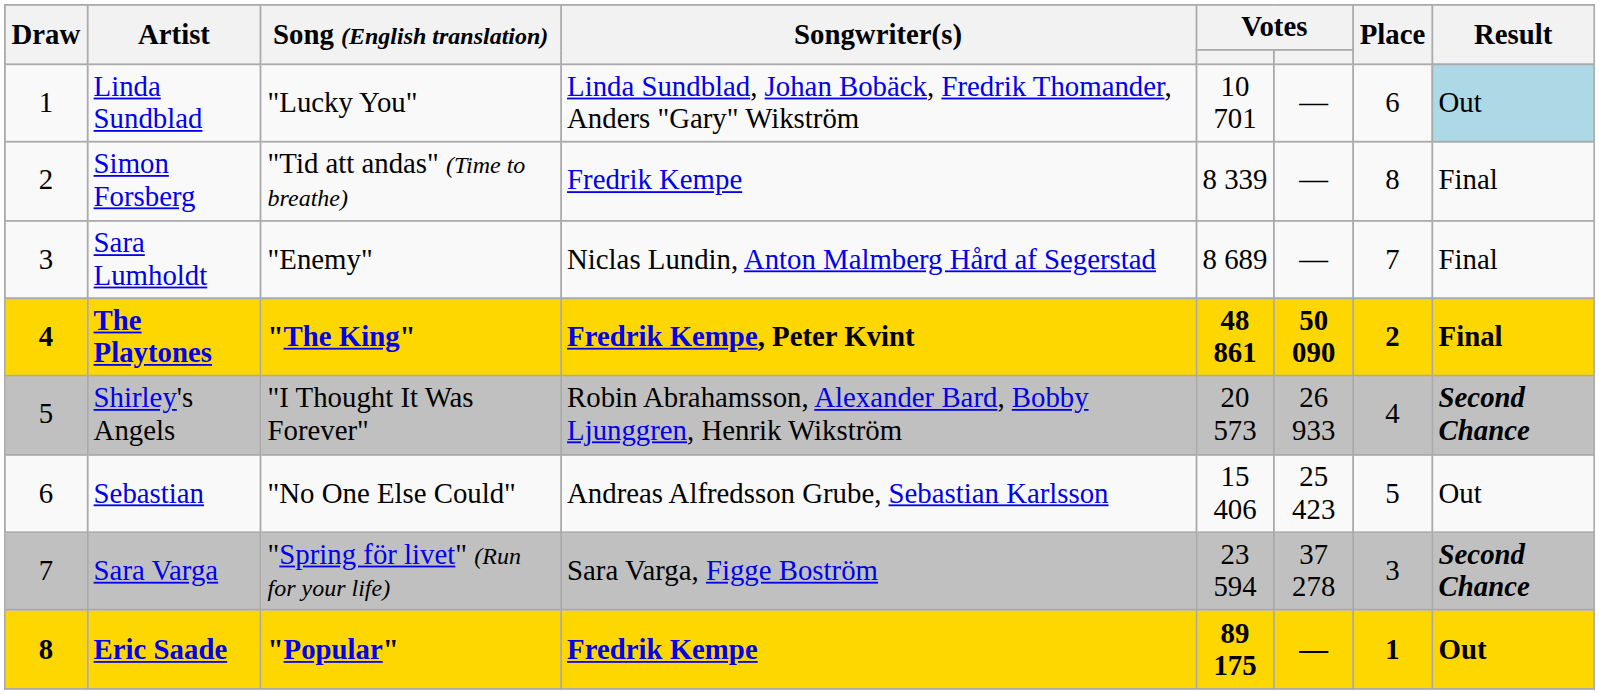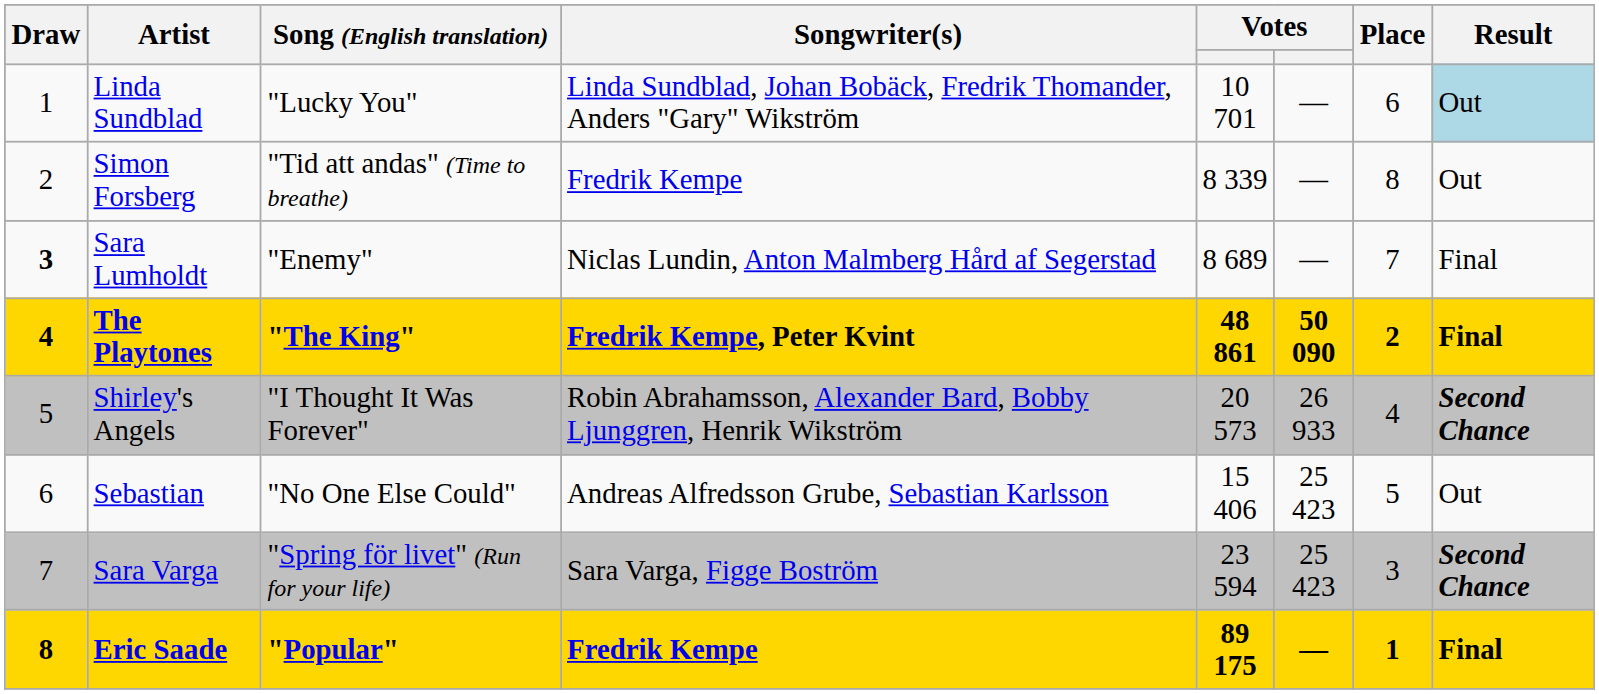Simon Forsberg | Result: Final -> Out
Sara Lumholdt | Draw: normal -> bold
Sara Varga | column 6: 37 278 -> 25 423
Eric Saade | Result: Out -> Final
